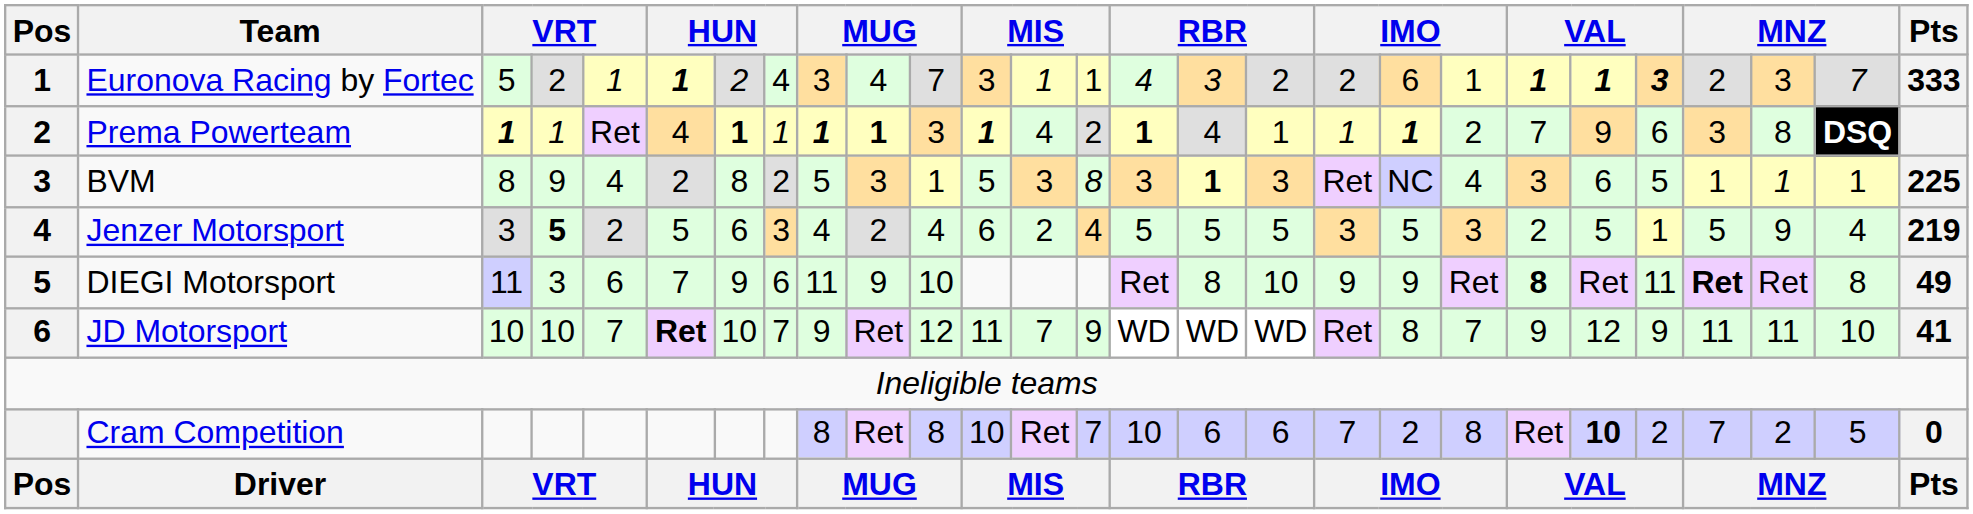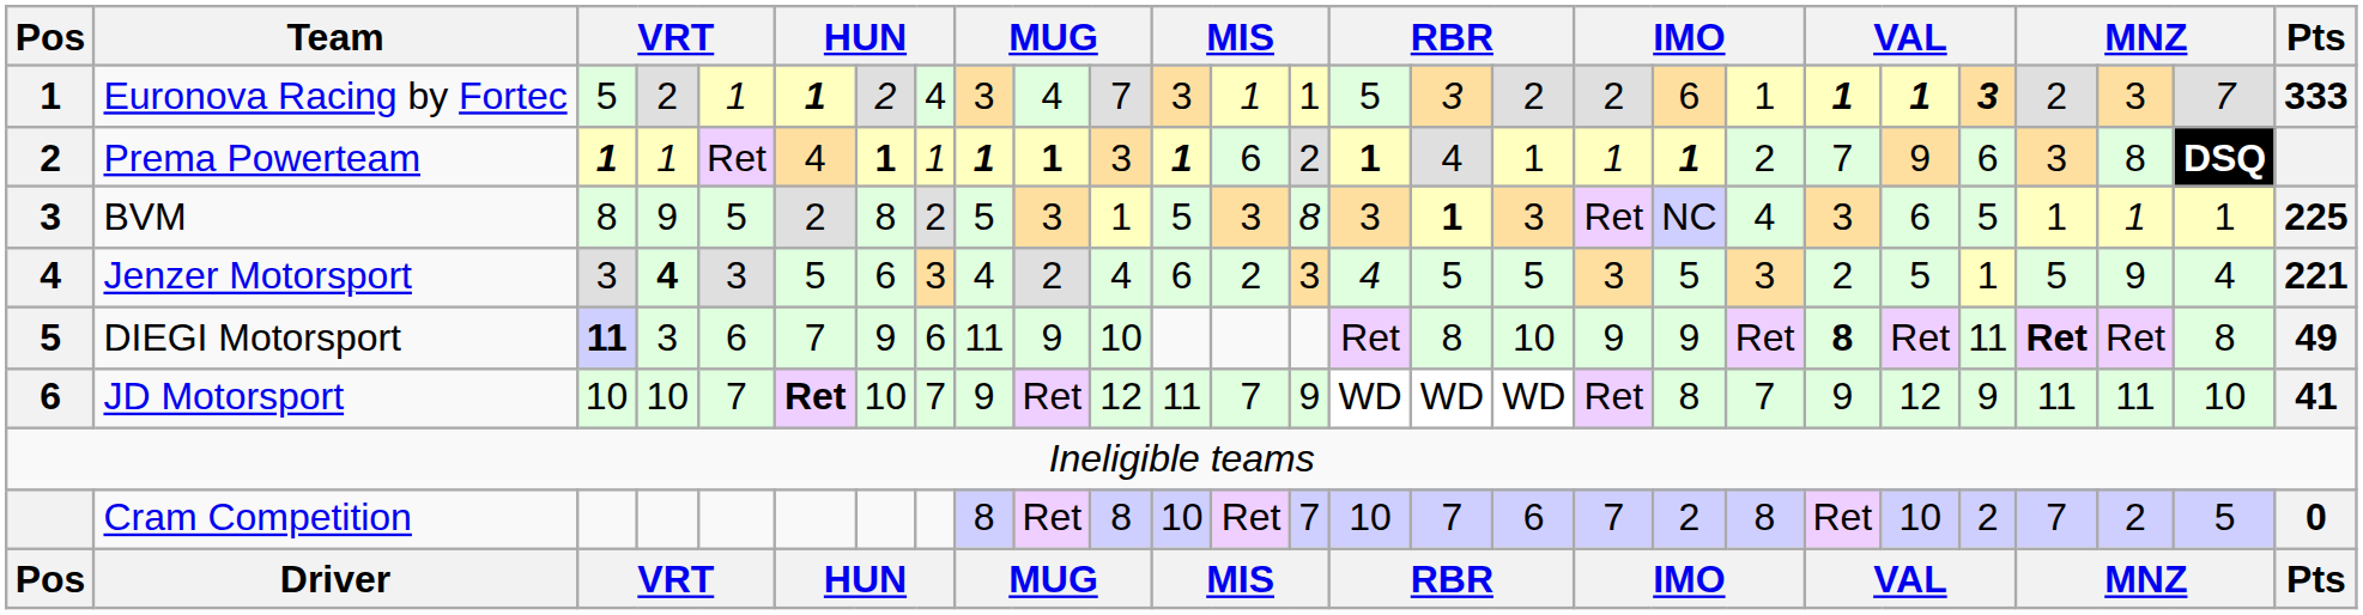Euronova Racing by Fortec | column 15: 4 -> 5
Prema Powerteam | column 13: 4 -> 6
BVM | column 5: 4 -> 5
Jenzer Motorsport | column 4: 5 -> 4
Jenzer Motorsport | column 5: 2 -> 3
Jenzer Motorsport | column 14: 4 -> 3
Jenzer Motorsport | column 15: 5 -> 4
Jenzer Motorsport | Pts: 219 -> 221
DIEGI Motorsport | column 3: normal -> bold
Cram Competition | column 16: 6 -> 7
Cram Competition | column 22: bold -> normal
